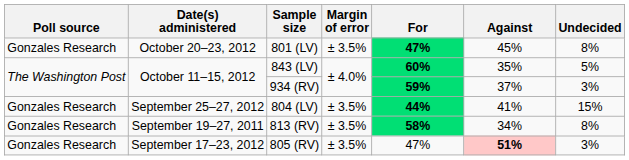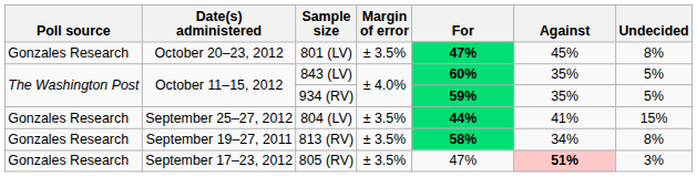934 (RV) | Against: 37% -> 35%
934 (RV) | Undecided: 3% -> 5%
